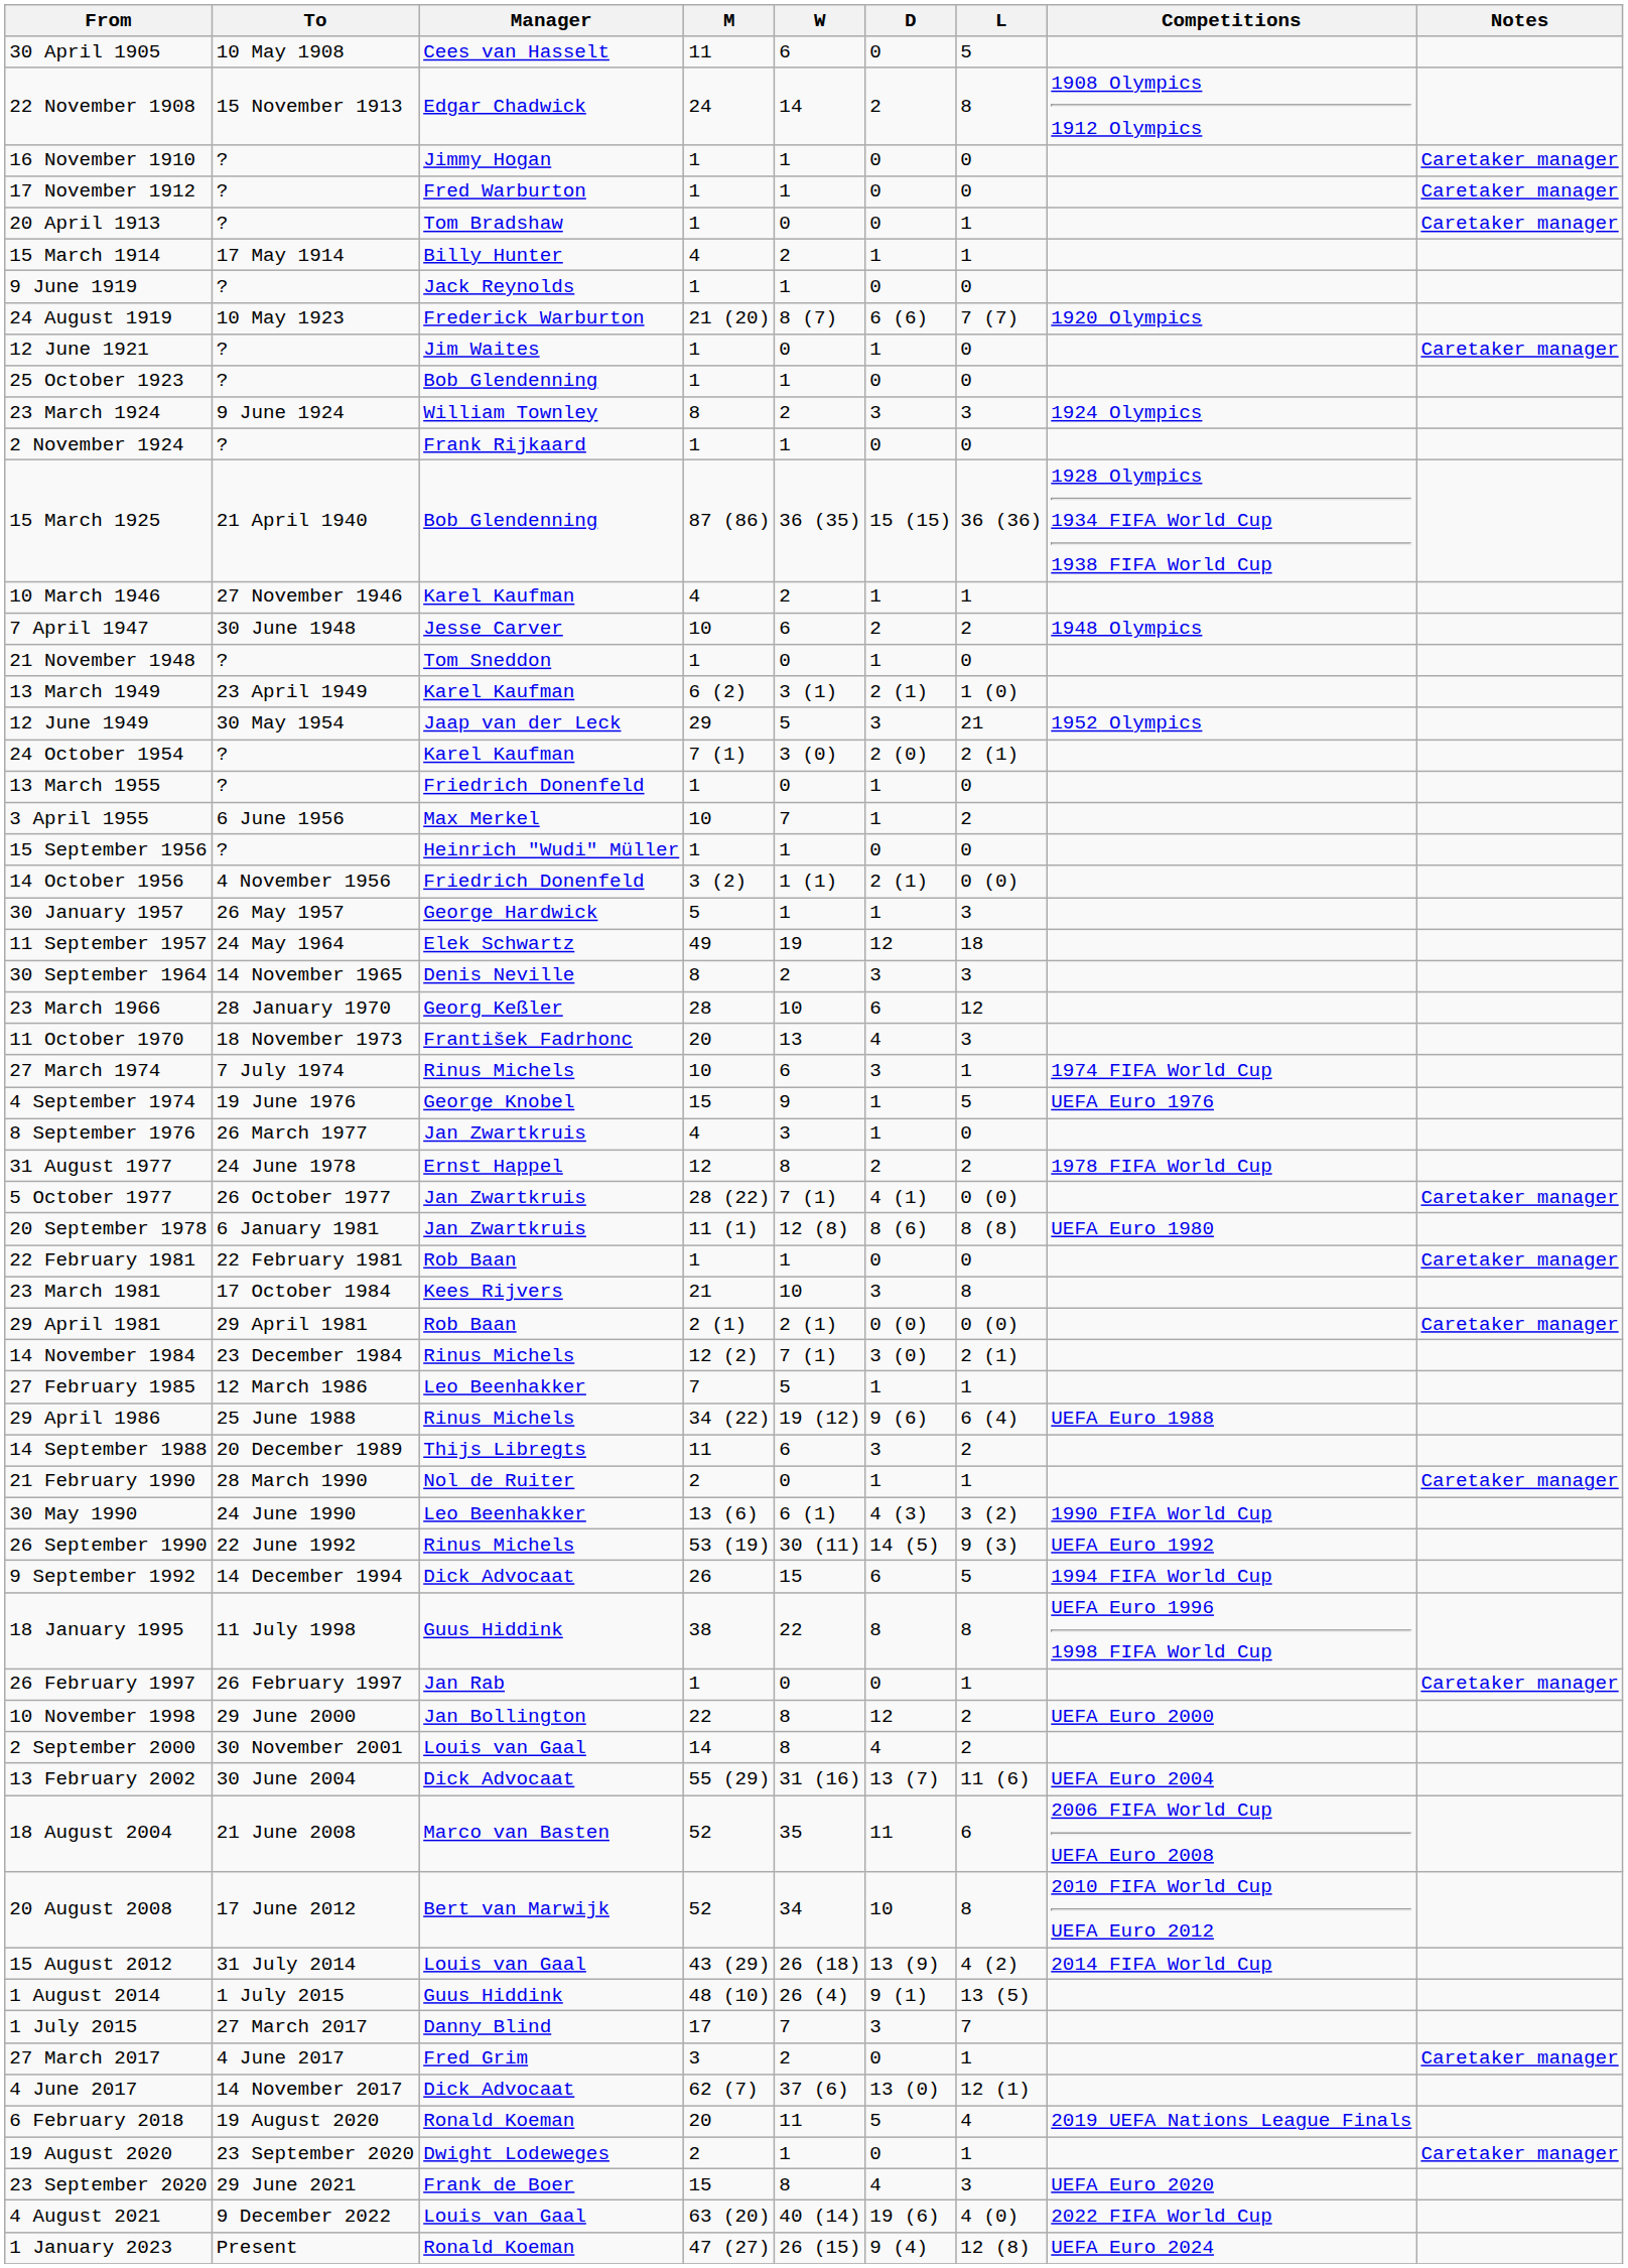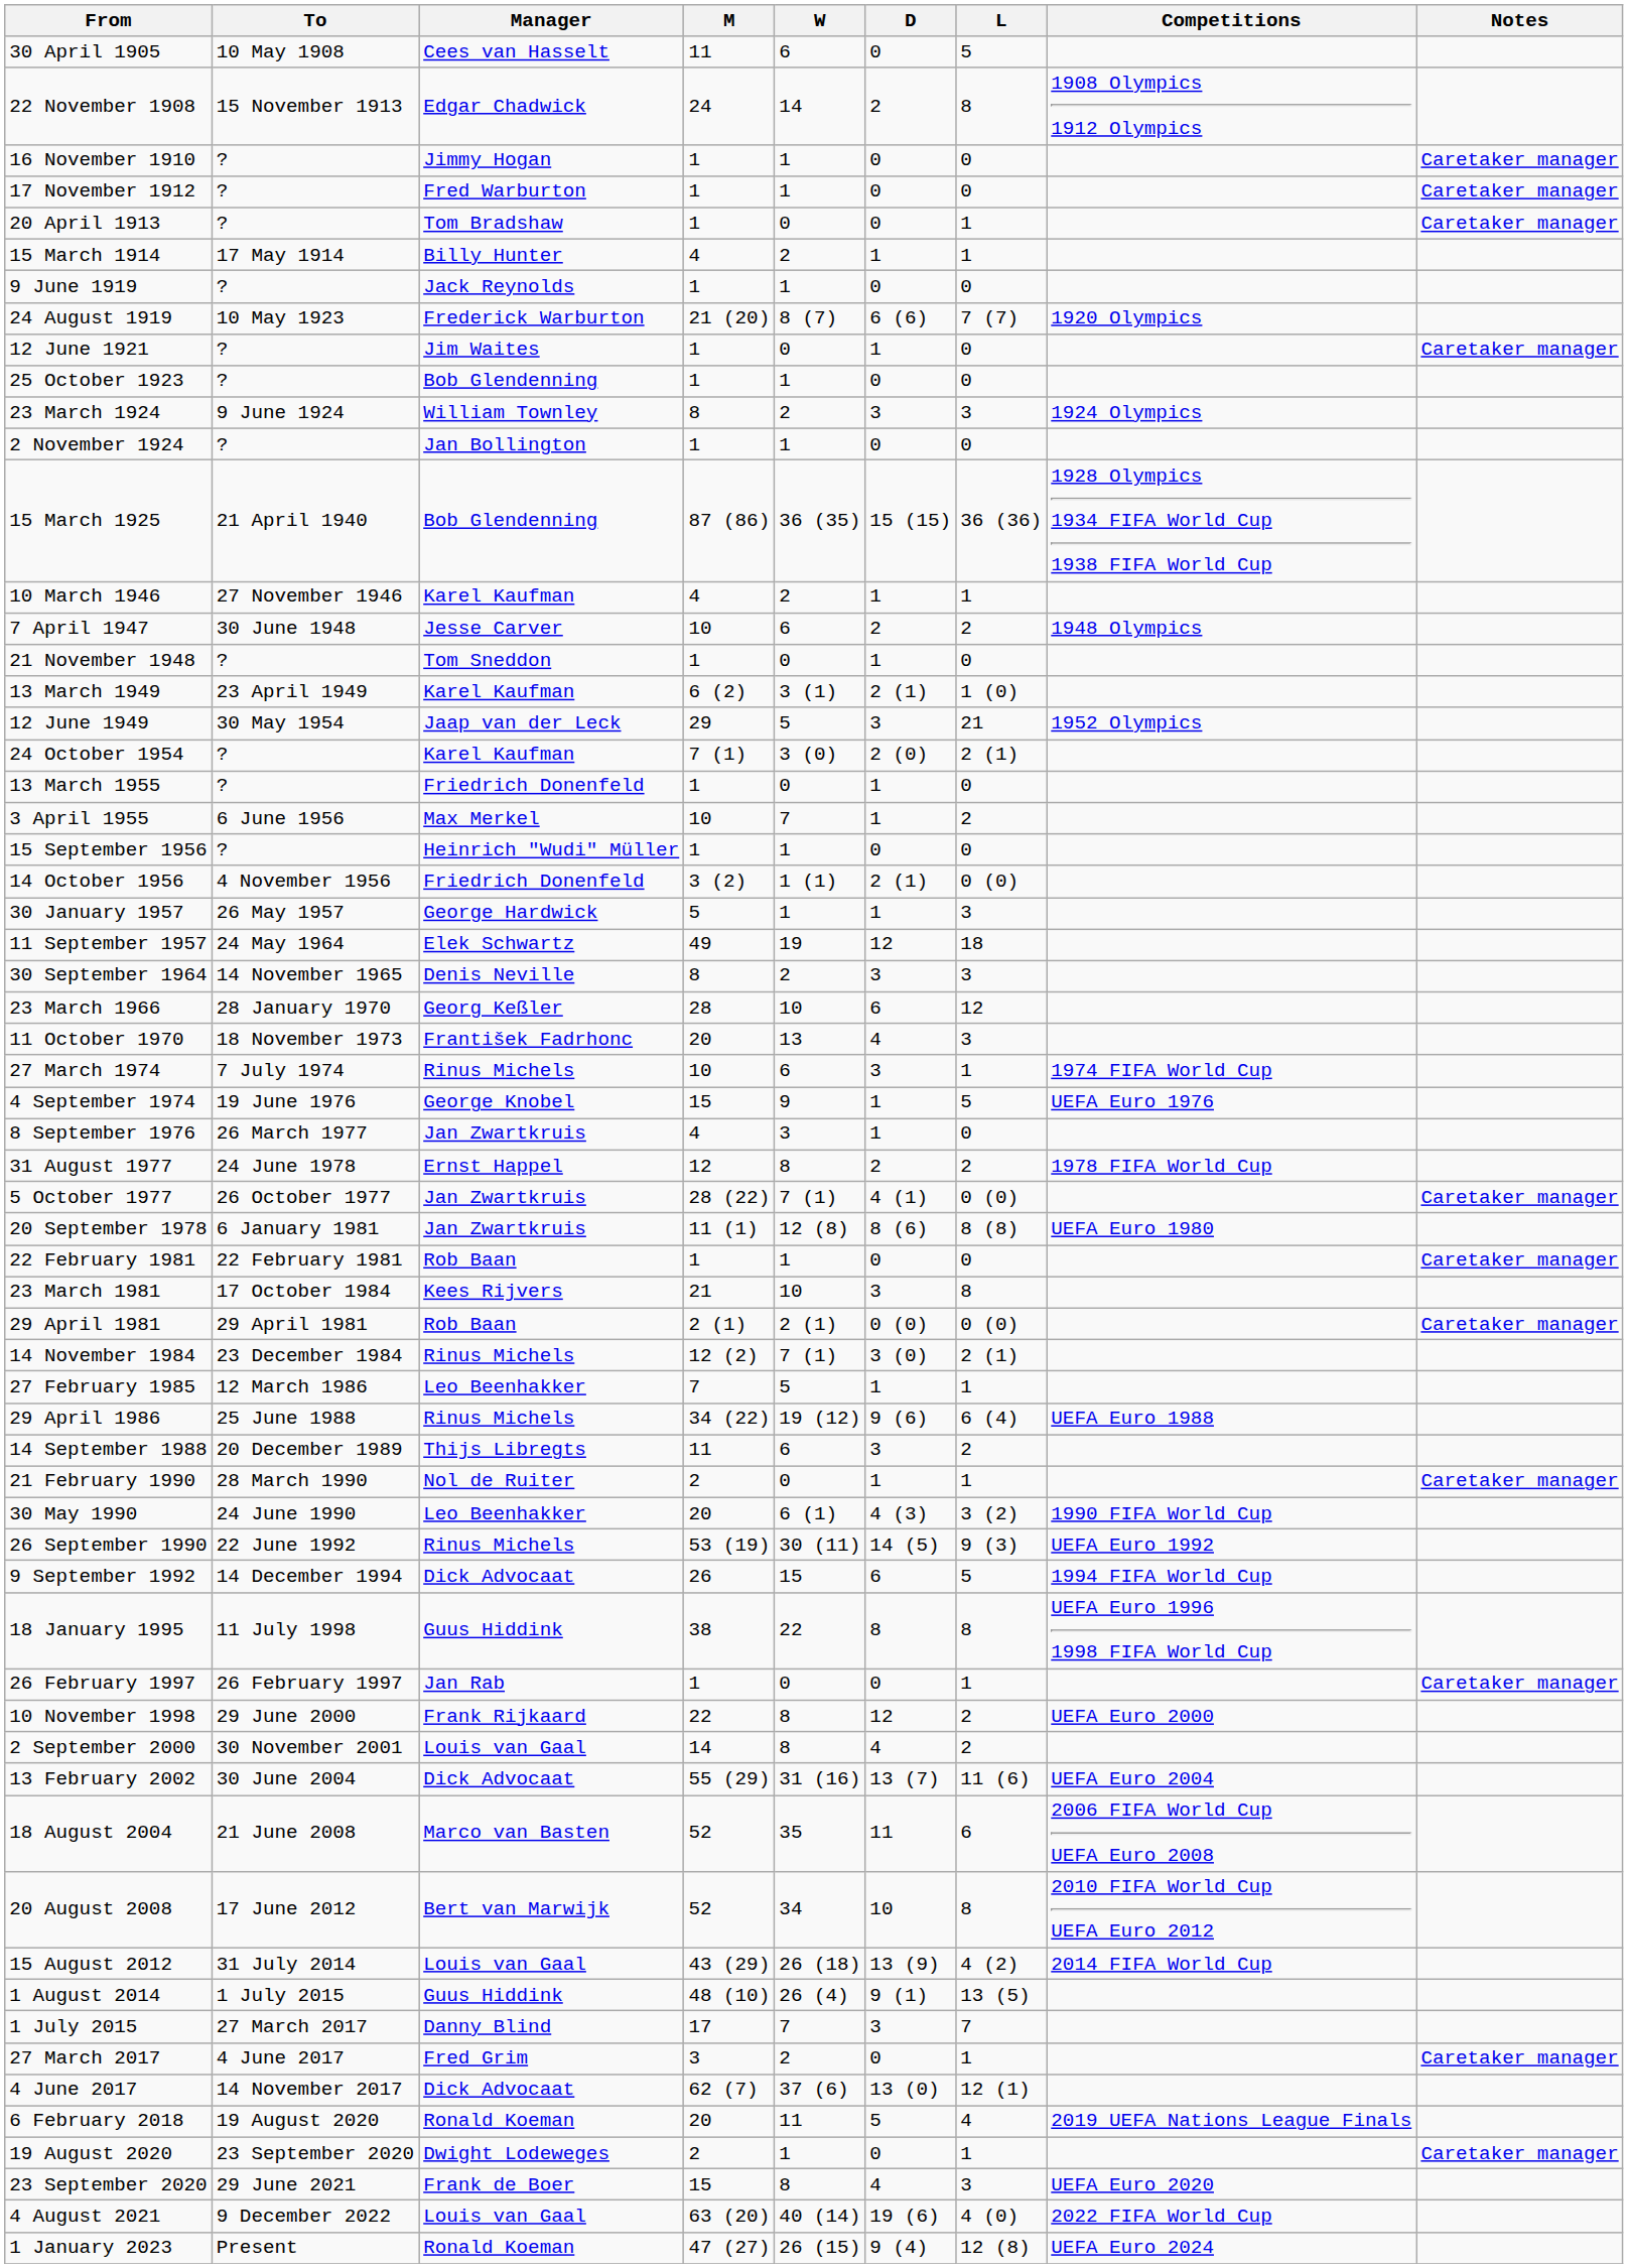2 November 1924 | Manager: Frank Rijkaard -> Jan Bollington
30 May 1990 | M: 13 (6) -> 20
10 November 1998 | Manager: Jan Bollington -> Frank Rijkaard
